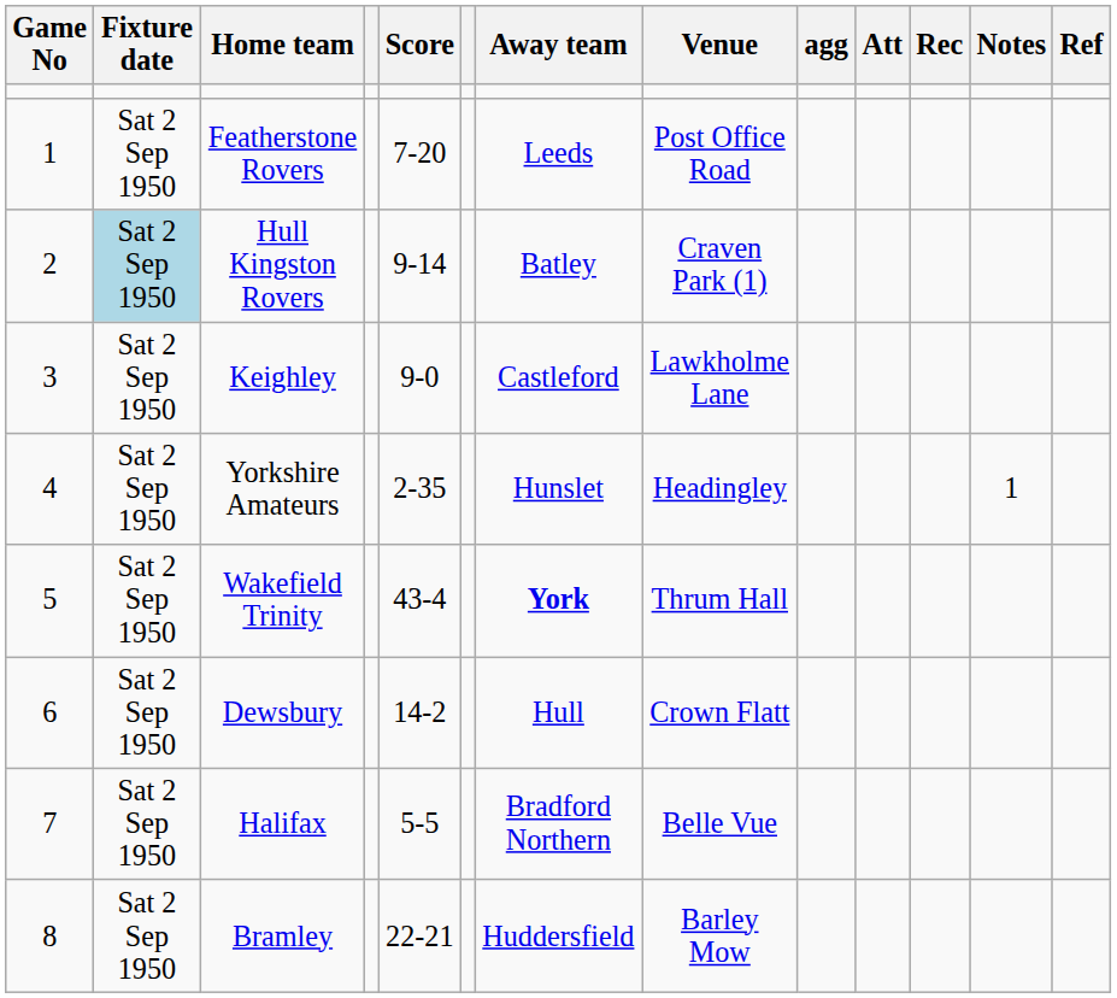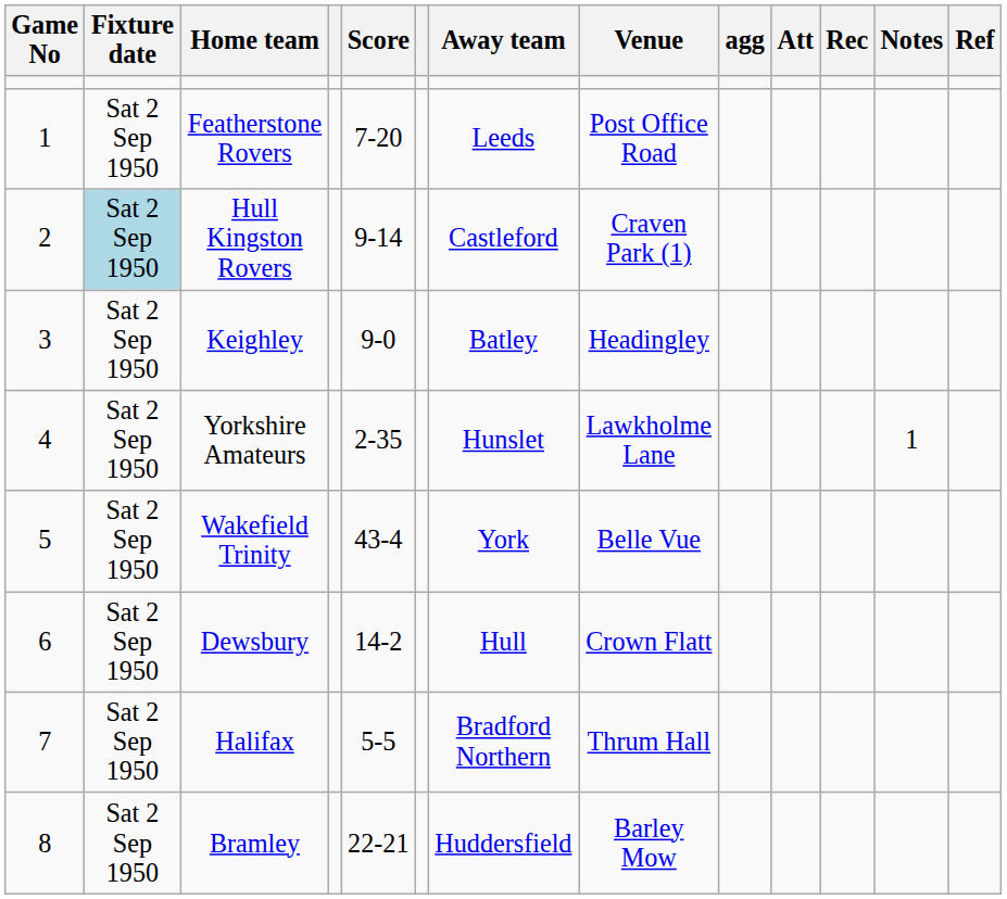Hull Kingston Rovers | Away team: Batley -> Castleford
Keighley | Away team: Castleford -> Batley
Keighley | Venue: Lawkholme Lane -> Headingley
Yorkshire Amateurs | Venue: Headingley -> Lawkholme Lane
Wakefield Trinity | Away team: bold -> normal
Wakefield Trinity | Venue: Thrum Hall -> Belle Vue
Halifax | Venue: Belle Vue -> Thrum Hall
